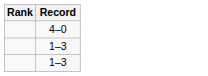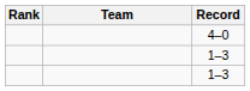+ column: Team
